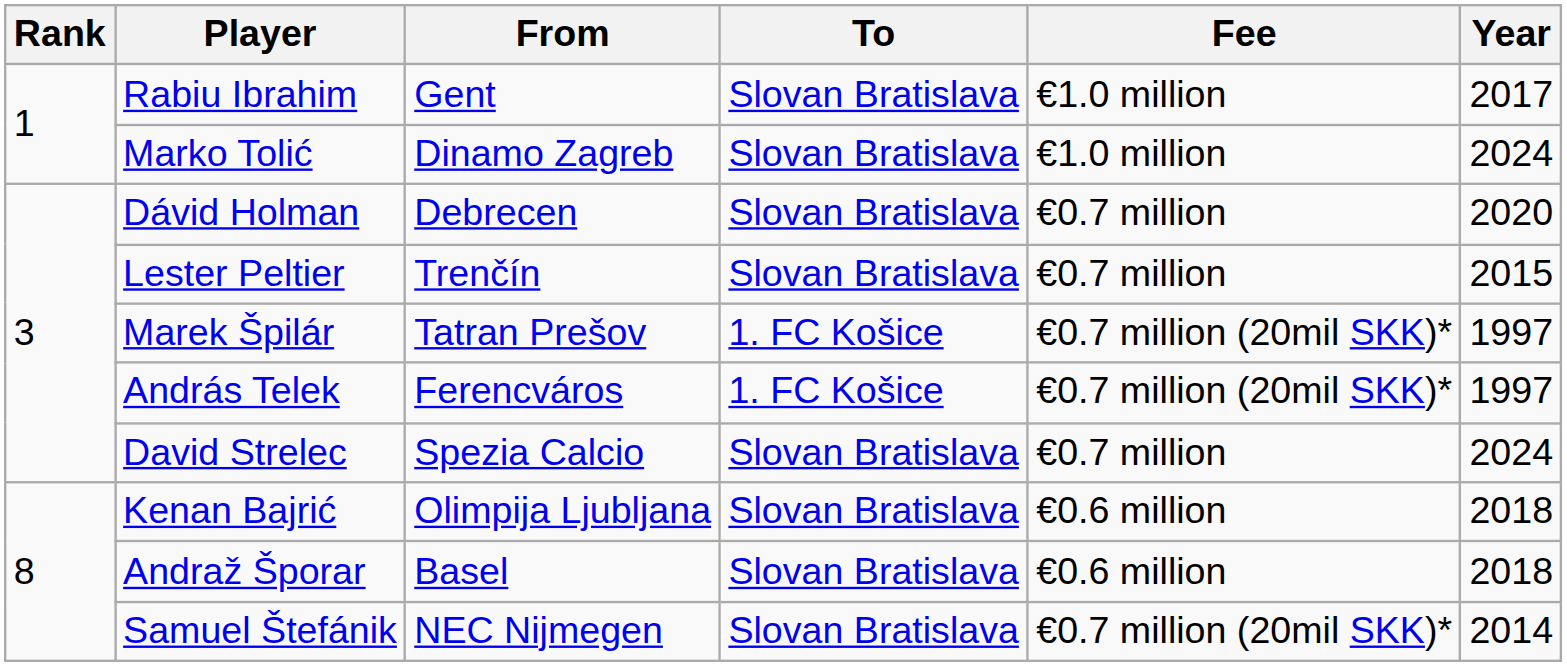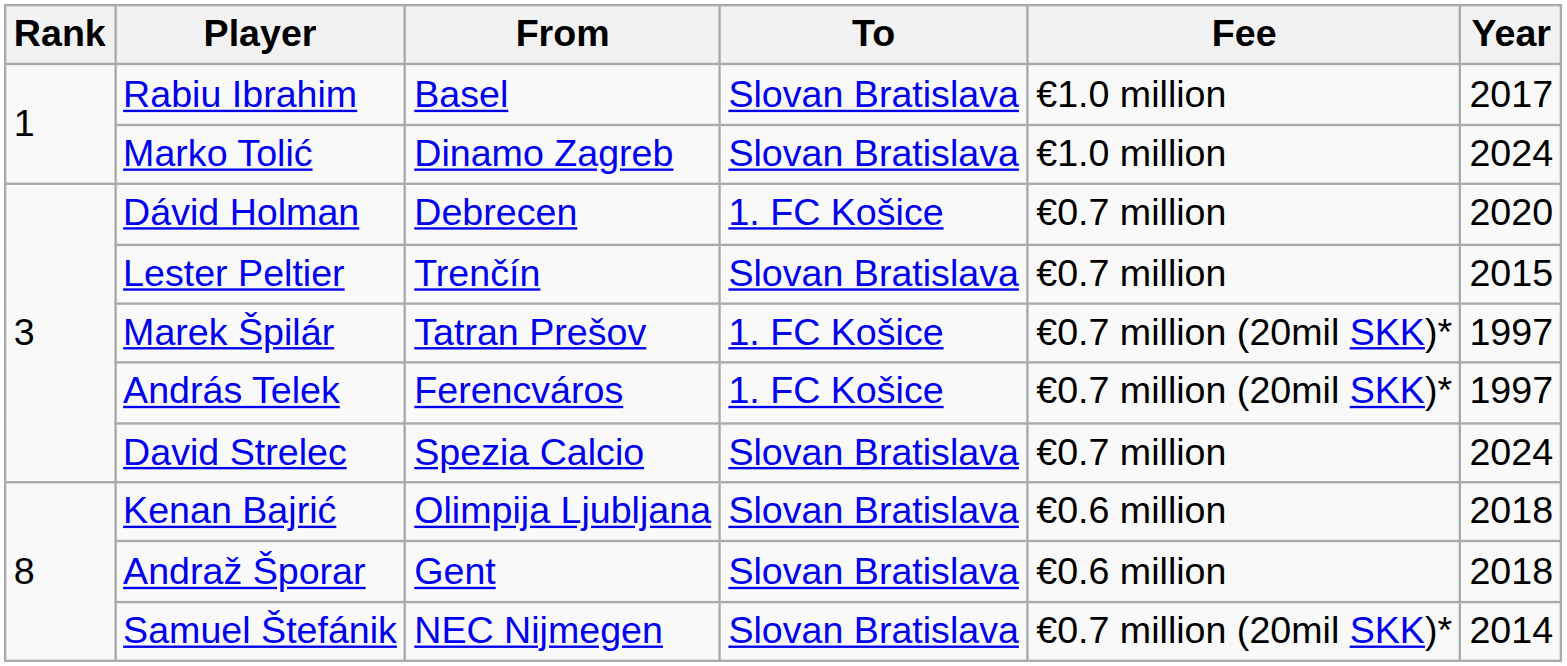Rabiu Ibrahim | From: Gent -> Basel
Dávid Holman | To: Slovan Bratislava -> 1. FC Košice
Andraž Šporar | From: Basel -> Gent
